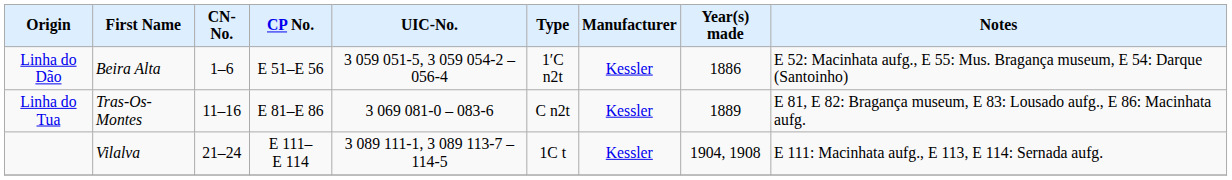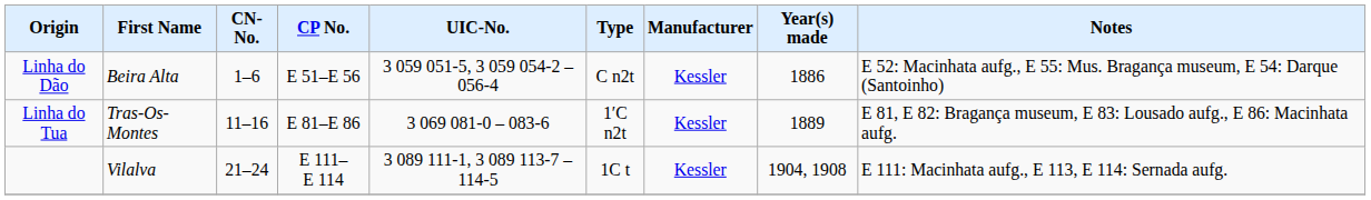Linha do Dão | Type: 1′C n2t -> C n2t
Linha do Tua | Type: C n2t -> 1′C n2t
